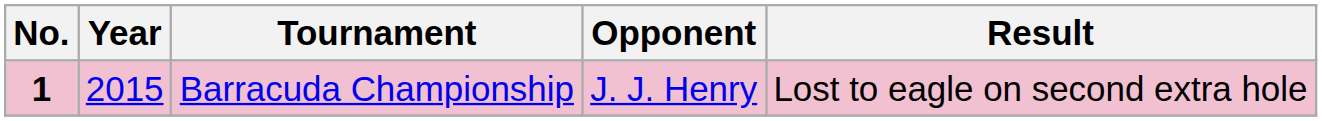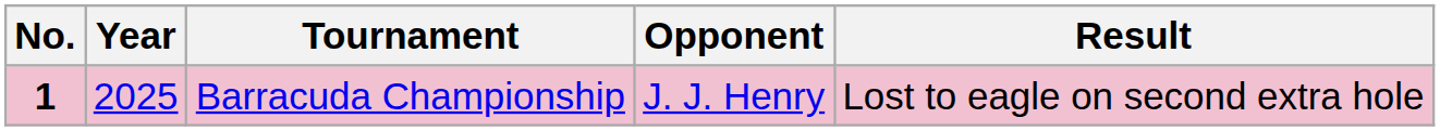Barracuda Championship | Year: 2015 -> 2025
